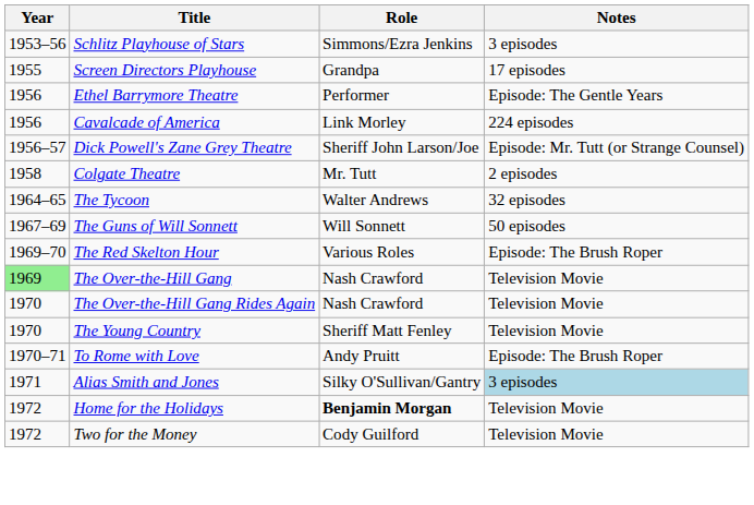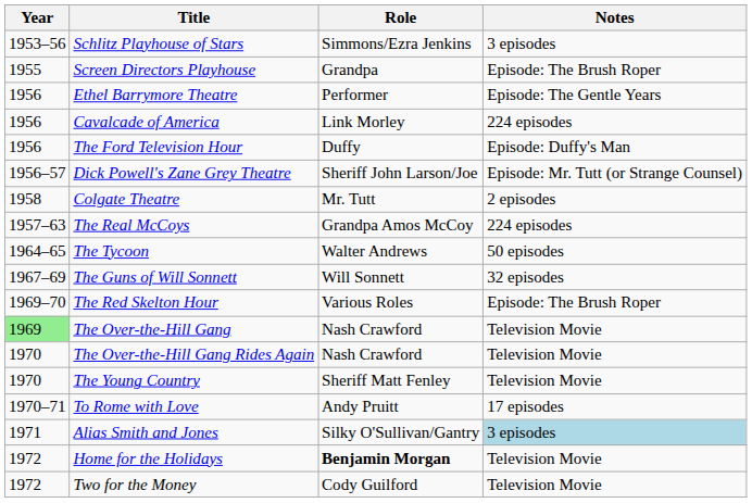Screen Directors Playhouse | Notes: 17 episodes -> Episode: The Brush Roper
+ row: 1956 | The Ford Television Hour | Duffy | Episode: Duffy's Man
+ row: 1957–63 | The Real McCoys | Grandpa Amos McCoy | 224 episodes
The Tycoon | Notes: 32 episodes -> 50 episodes
The Guns of Will Sonnett | Notes: 50 episodes -> 32 episodes
To Rome with Love | Notes: Episode: The Brush Roper -> 17 episodes
